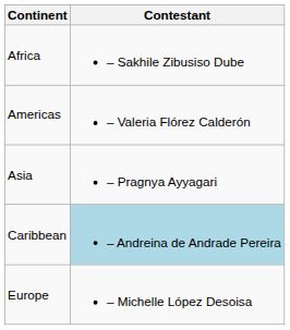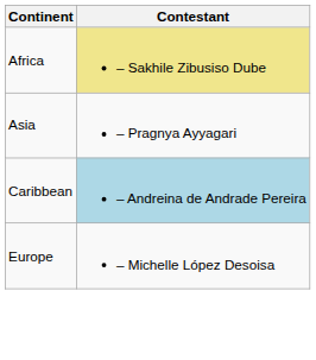Africa | Contestant: no background -> khaki background
- row: Americas | – Valeria Flórez Calderón
